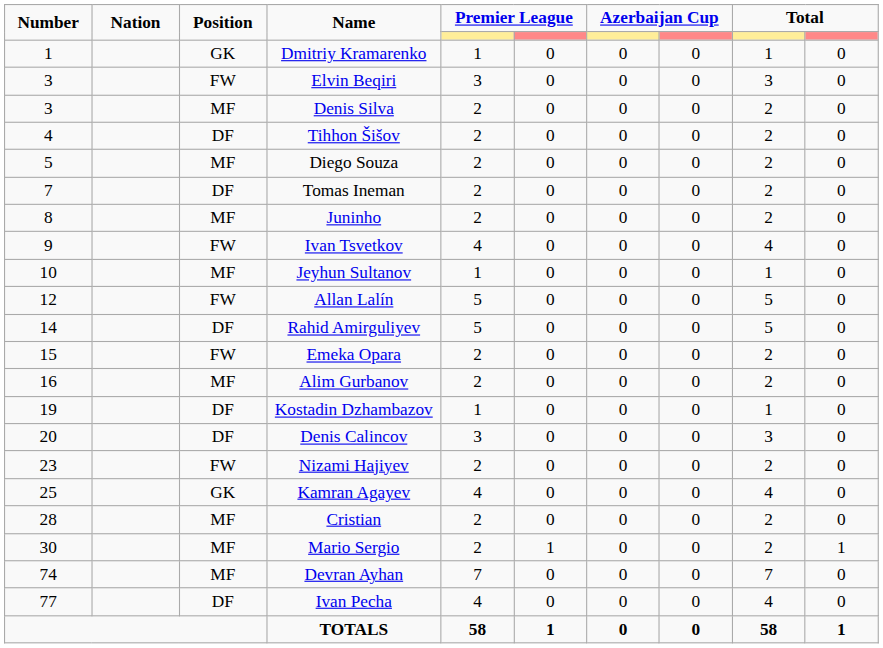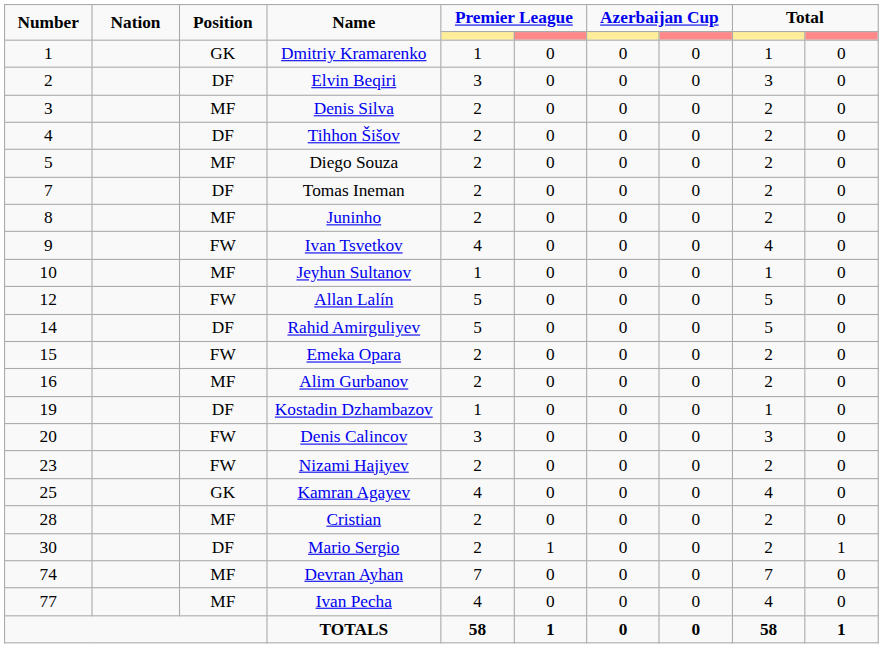Elvin Beqiri | Number: 3 -> 2
Elvin Beqiri | Position: FW -> DF
Denis Calincov | Position: DF -> FW
Mario Sergio | Position: MF -> DF
Ivan Pecha | Position: DF -> MF
